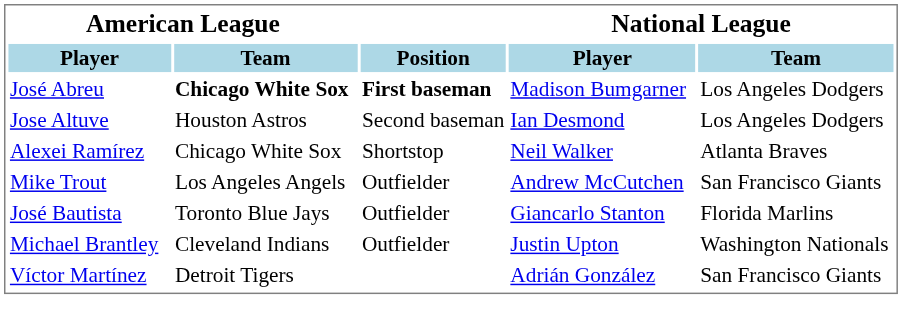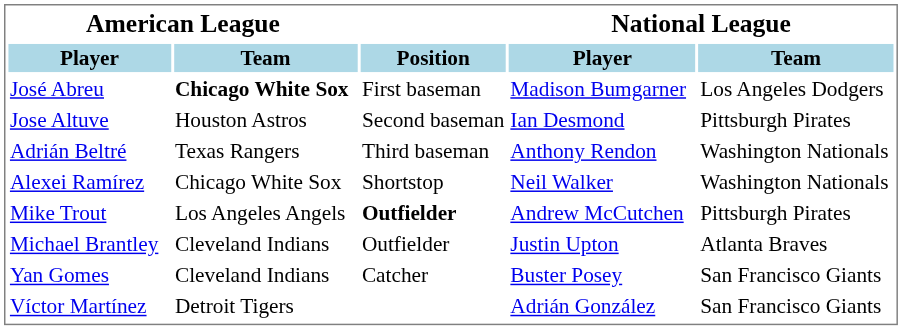José Abreu | Position: bold -> normal
Jose Altuve | National League / Team: Los Angeles Dodgers -> Pittsburgh Pirates
+ row: Adrián Beltré | Texas Rangers | Third baseman | Anthony Rendon | Washington Nationals
Alexei Ramírez | National League / Team: Atlanta Braves -> Washington Nationals
Mike Trout | Position: normal -> bold
Mike Trout | National League / Team: San Francisco Giants -> Pittsburgh Pirates
- row: José Bautista | Toronto Blue Jays | Outfielder | Giancarlo Stanton | Florida Marlins
Michael Brantley | National League / Team: Washington Nationals -> Atlanta Braves
+ row: Yan Gomes | Cleveland Indians | Catcher | Buster Posey | San Francisco Giants
